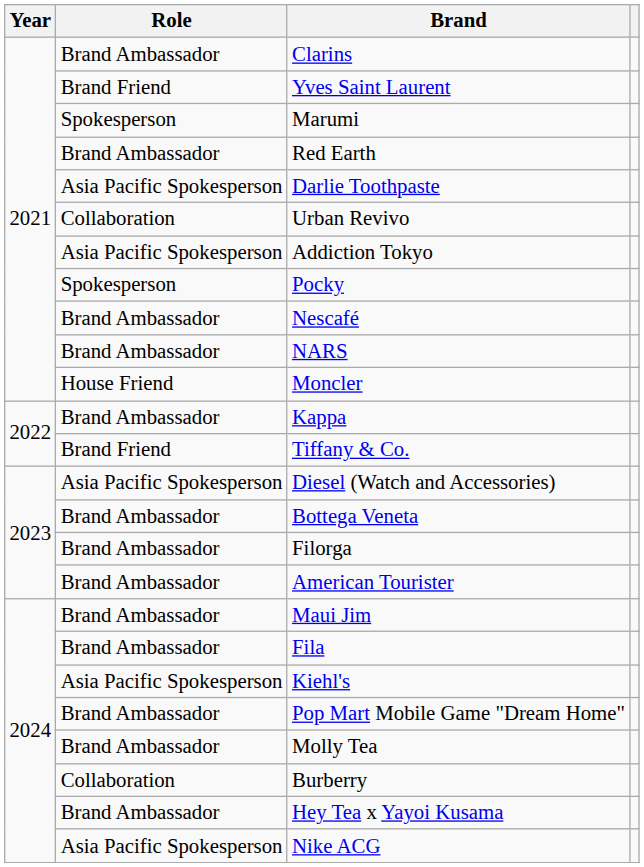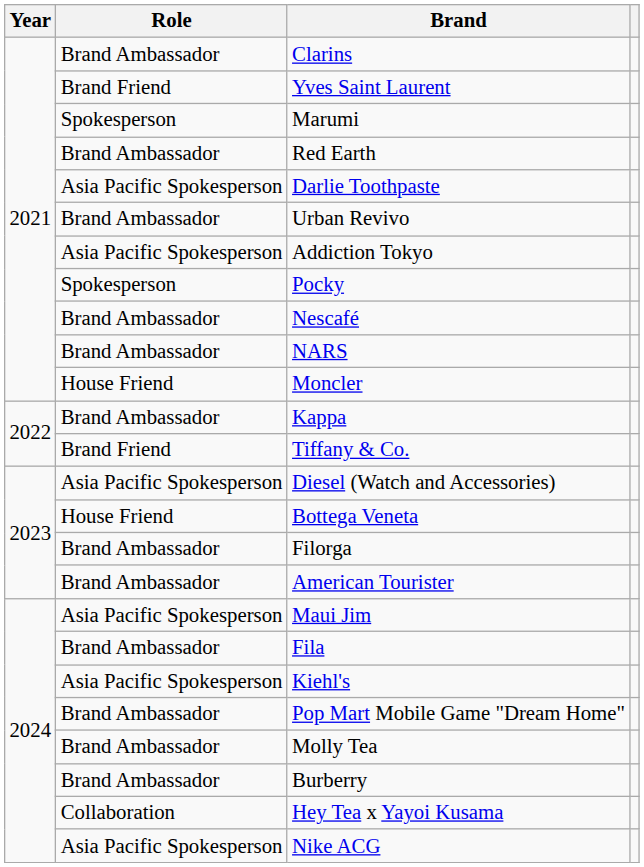Urban Revivo | Role: Collaboration -> Brand Ambassador
Bottega Veneta | Role: Brand Ambassador -> House Friend
Maui Jim | Role: Brand Ambassador -> Asia Pacific Spokesperson
Burberry | Role: Collaboration -> Brand Ambassador
Hey Tea x Yayoi Kusama | Role: Brand Ambassador -> Collaboration
